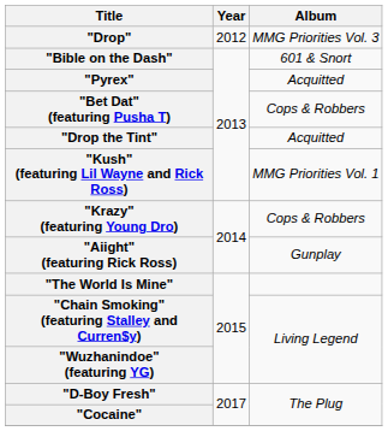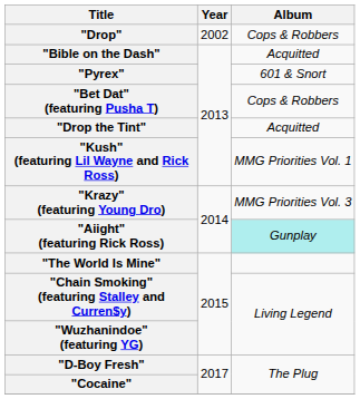"Drop" | Year: 2012 -> 2002
"Drop" | Album: MMG Priorities Vol. 3 -> Cops & Robbers
"Bible on the Dash" | Album: 601 & Snort -> Acquitted
"Pyrex" | Album: Acquitted -> 601 & Snort
"Krazy" (featuring Young Dro) | Album: Cops & Robbers -> MMG Priorities Vol. 3
"Aiight" (featuring Rick Ross) | Album: no background -> paleturquoise background
